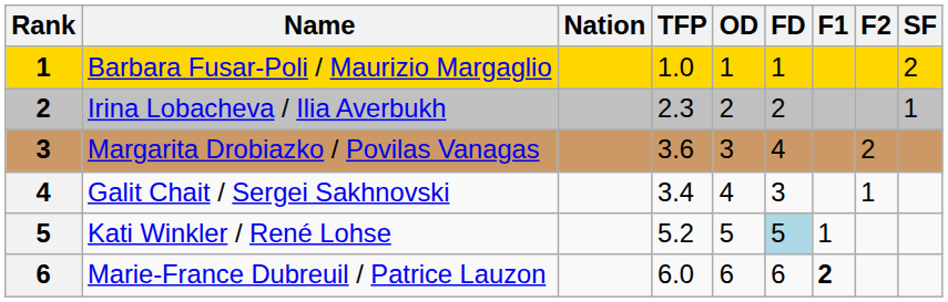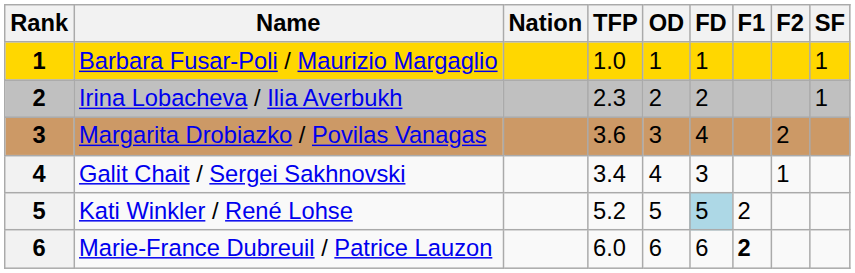Barbara Fusar-Poli / Maurizio Margaglio | SF: 2 -> 1
Kati Winkler / René Lohse | F1: 1 -> 2
